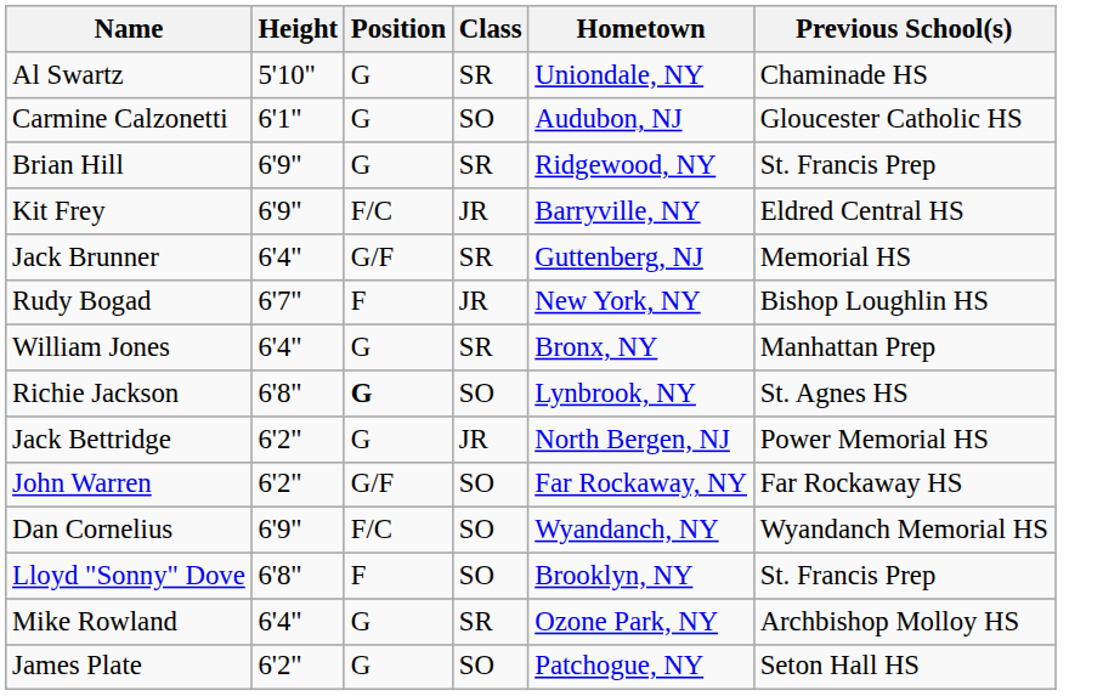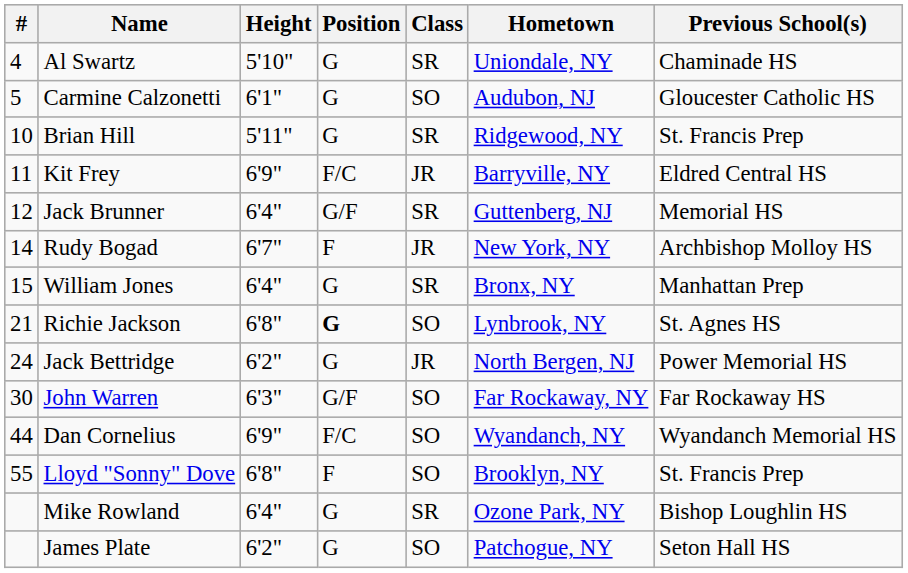+ column: # | 4 | 5 | 10 | 11 | 12 | 14 | 15 | 21 | 24 | 30 | 44 | 55
Brian Hill | Height: 6'9" -> 5'11"
Rudy Bogad | Previous School(s): Bishop Loughlin HS -> Archbishop Molloy HS
John Warren | Height: 6'2" -> 6'3"
Mike Rowland | Previous School(s): Archbishop Molloy HS -> Bishop Loughlin HS
